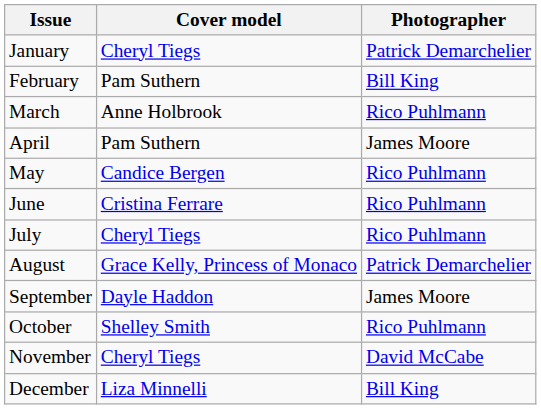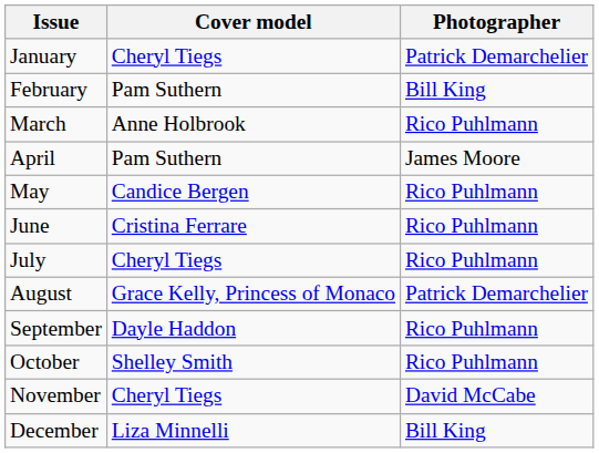September | Photographer: James Moore -> Rico Puhlmann
